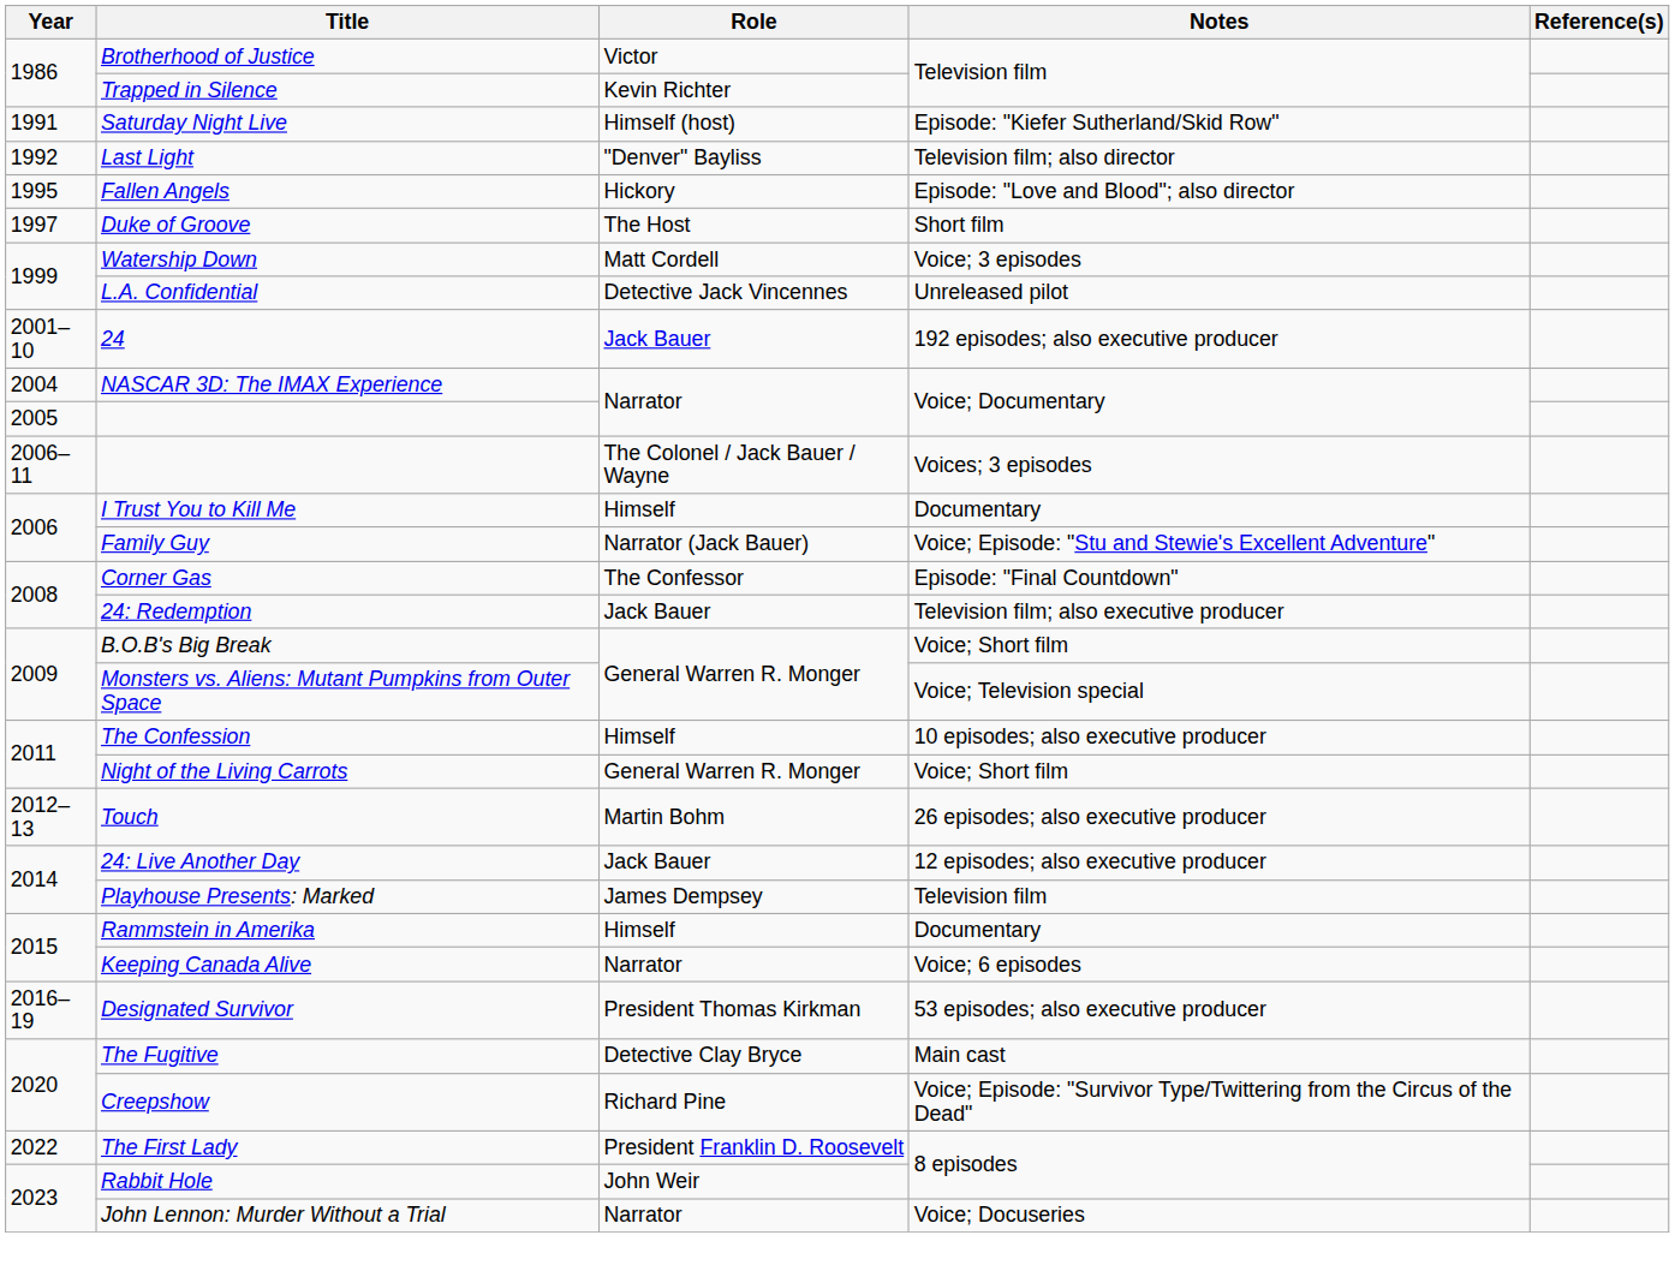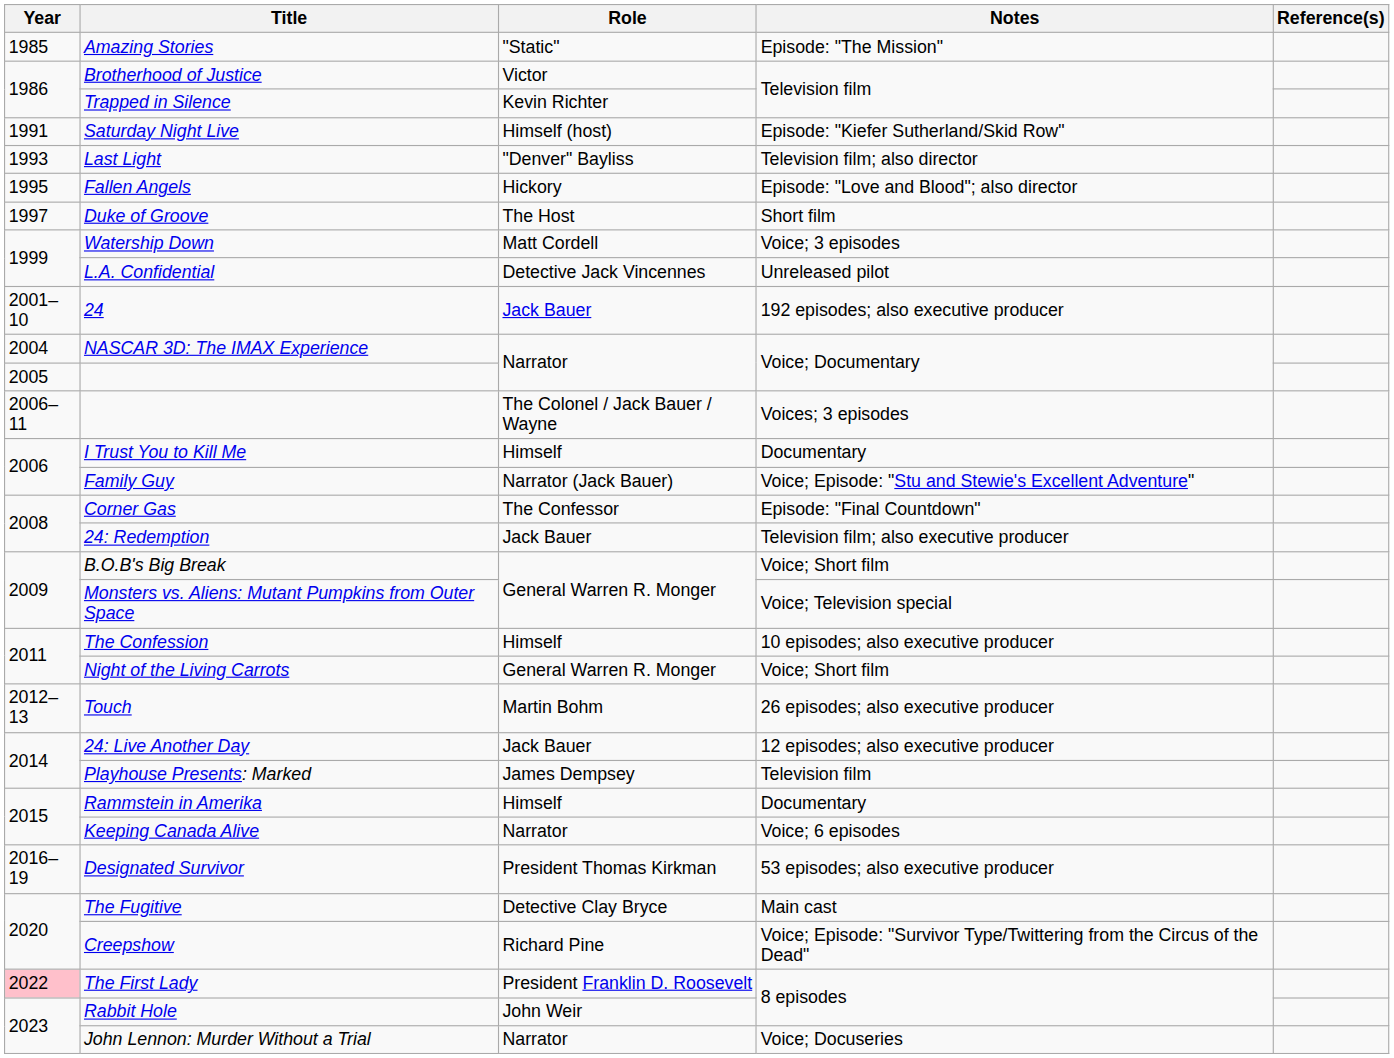+ row: 1985 | Amazing Stories | "Static" | Episode: "The Mission"
Last Light | Year: 1992 -> 1993
The First Lady | Year: no background -> pink background
